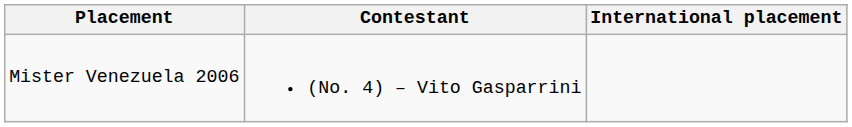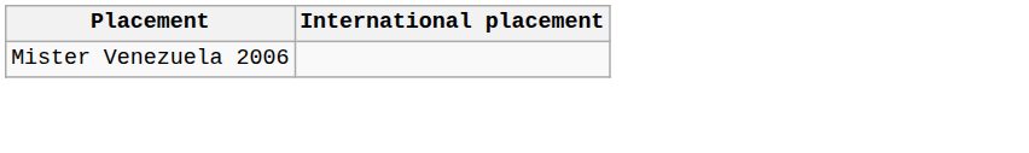- column: Contestant | (No. 4) – Vito Gasparrini
